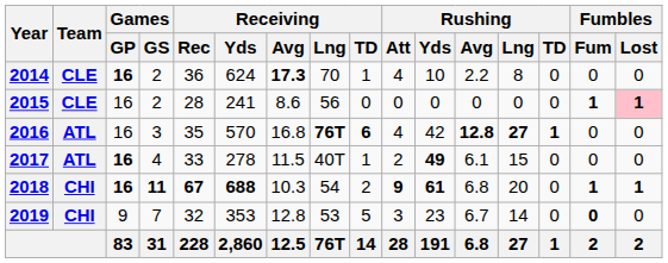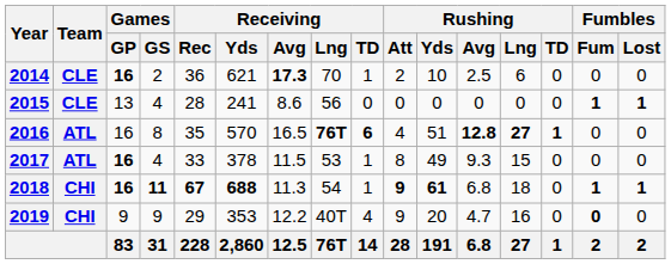2014 | Receiving / Yds: 624 -> 621
2014 | Rushing / Att: 4 -> 2
2014 | Rushing / Avg: 2.2 -> 2.5
2014 | Rushing / Lng: 8 -> 6
2015 | Games / GP: 16 -> 13
2015 | Games / GS: 2 -> 4
2015 | Fumbles / Lost: pink background -> no background
2016 | Games / GS: 3 -> 8
2016 | Receiving / Avg: 16.8 -> 16.5
2016 | Rushing / Yds: 42 -> 51
2017 | Receiving / Yds: 278 -> 378
2017 | Receiving / Lng: 40T -> 53
2017 | Rushing / Att: 2 -> 8
2017 | Rushing / Yds: bold -> normal
2017 | Rushing / Avg: 6.1 -> 9.3
2018 | Receiving / Avg: 10.3 -> 11.3
2018 | Receiving / TD: 2 -> 1
2018 | Rushing / Lng: 20 -> 18
2019 | Games / GS: 7 -> 9
2019 | Receiving / Rec: 32 -> 29
2019 | Receiving / Avg: 12.8 -> 12.2
2019 | Receiving / Lng: 53 -> 40T
2019 | Receiving / TD: 5 -> 4
2019 | Rushing / Att: 3 -> 9
2019 | Rushing / Yds: 23 -> 20
2019 | Rushing / Avg: 6.7 -> 4.7
2019 | Rushing / Lng: 14 -> 16
